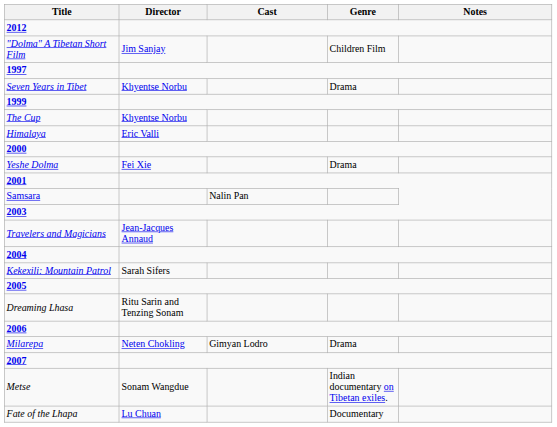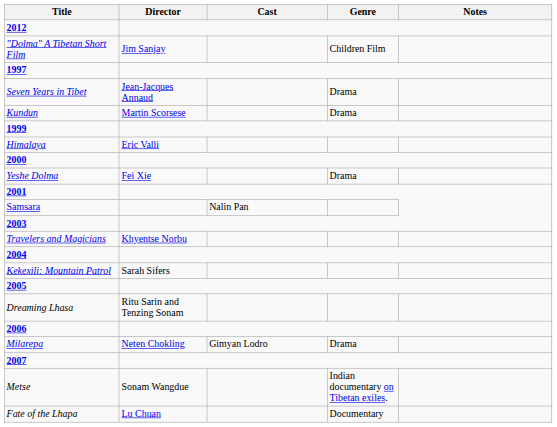Seven Years in Tibet | Director: Khyentse Norbu -> Jean-Jacques Annaud
+ row: Kundun | Martin Scorsese | Drama
- row: The Cup | Khyentse Norbu
Travelers and Magicians | Director: Jean-Jacques Annaud -> Khyentse Norbu
